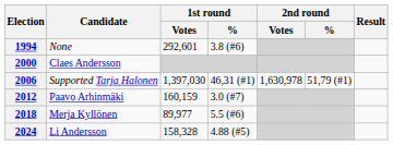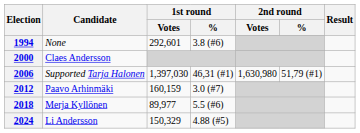2006 | 2nd round / Votes: 1,630,978 -> 1,630,980
2024 | 1st round / Votes: 158,328 -> 150,329
